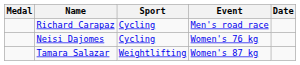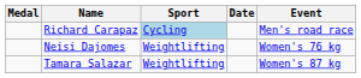columns swapped: Event <-> Date
Richard Carapaz | Sport: no background -> lightblue background
Neisi Dajomes | Sport: Cycling -> Weightlifting
